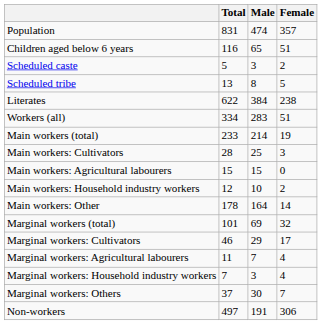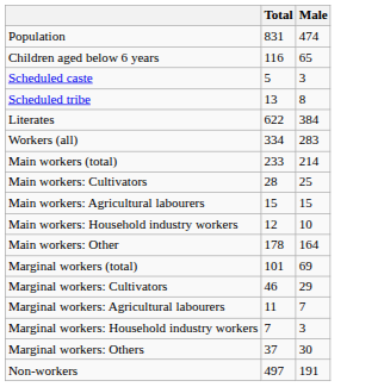- column: Female | 357 | 51 | 2 | 5 | 238 | 51 | 19 | 3 | 0 | 2 | 14 | 32 | 17 | 4 | 4 | 7 | 306
